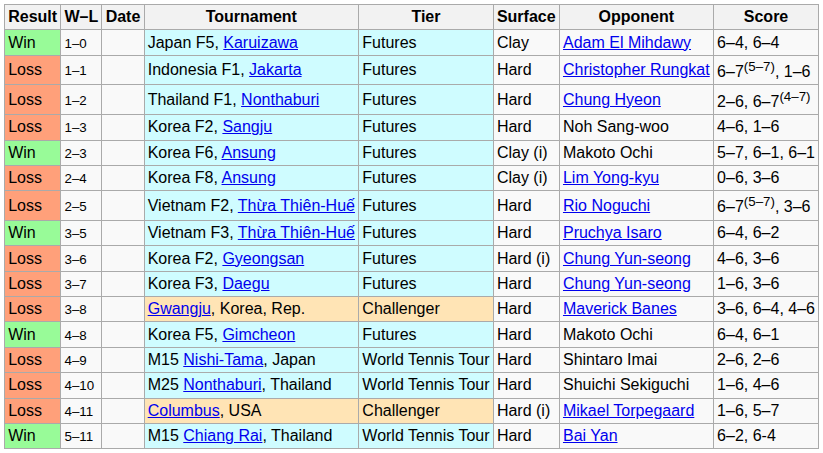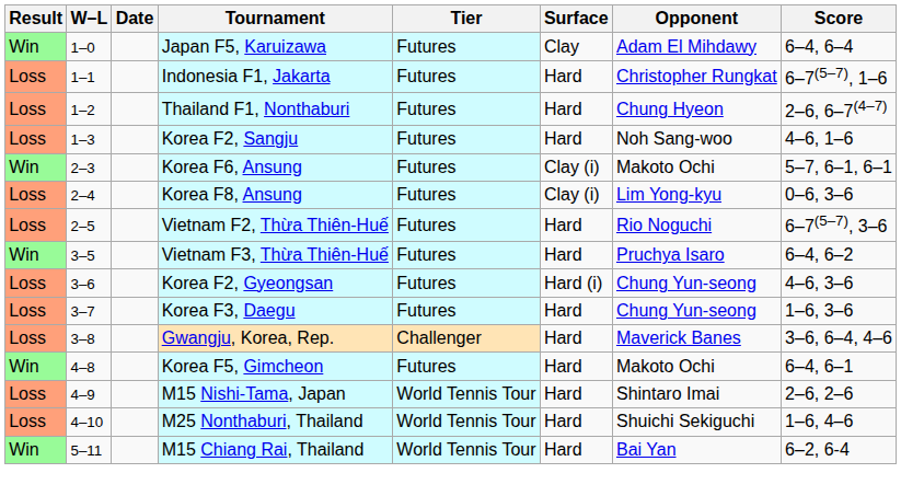- row: Loss | 4–11 | Columbus, USA | Challenger | Hard (i) | Mikael Torpegaard | 1–6, 5–7
